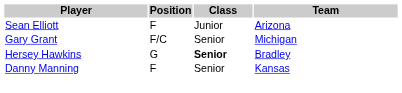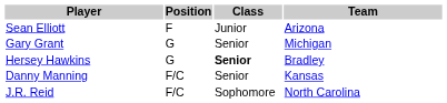Gary Grant | Position: F/C -> G
Danny Manning | Position: F -> F/C
+ row: J.R. Reid | F/C | Sophomore | North Carolina
